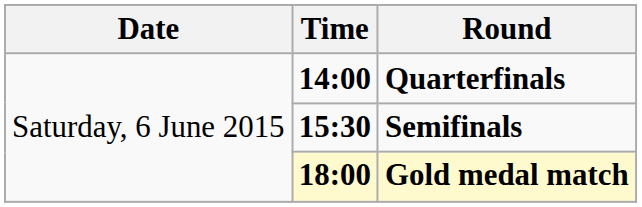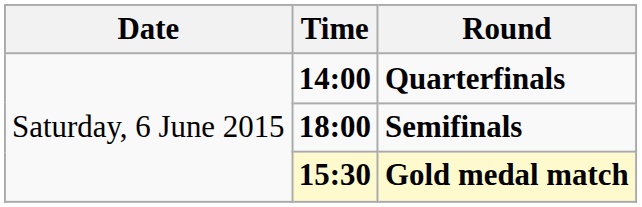Semifinals | Time: 15:30 -> 18:00
Gold medal match | Time: 18:00 -> 15:30
